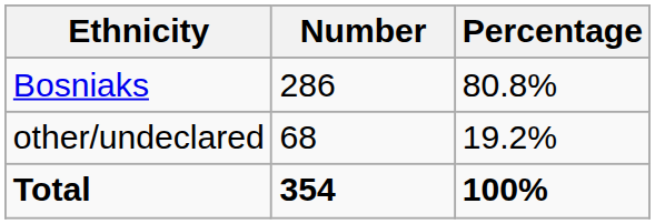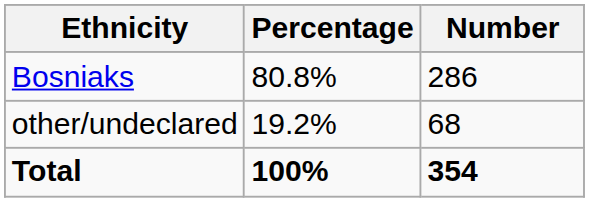columns swapped: Number <-> Percentage
